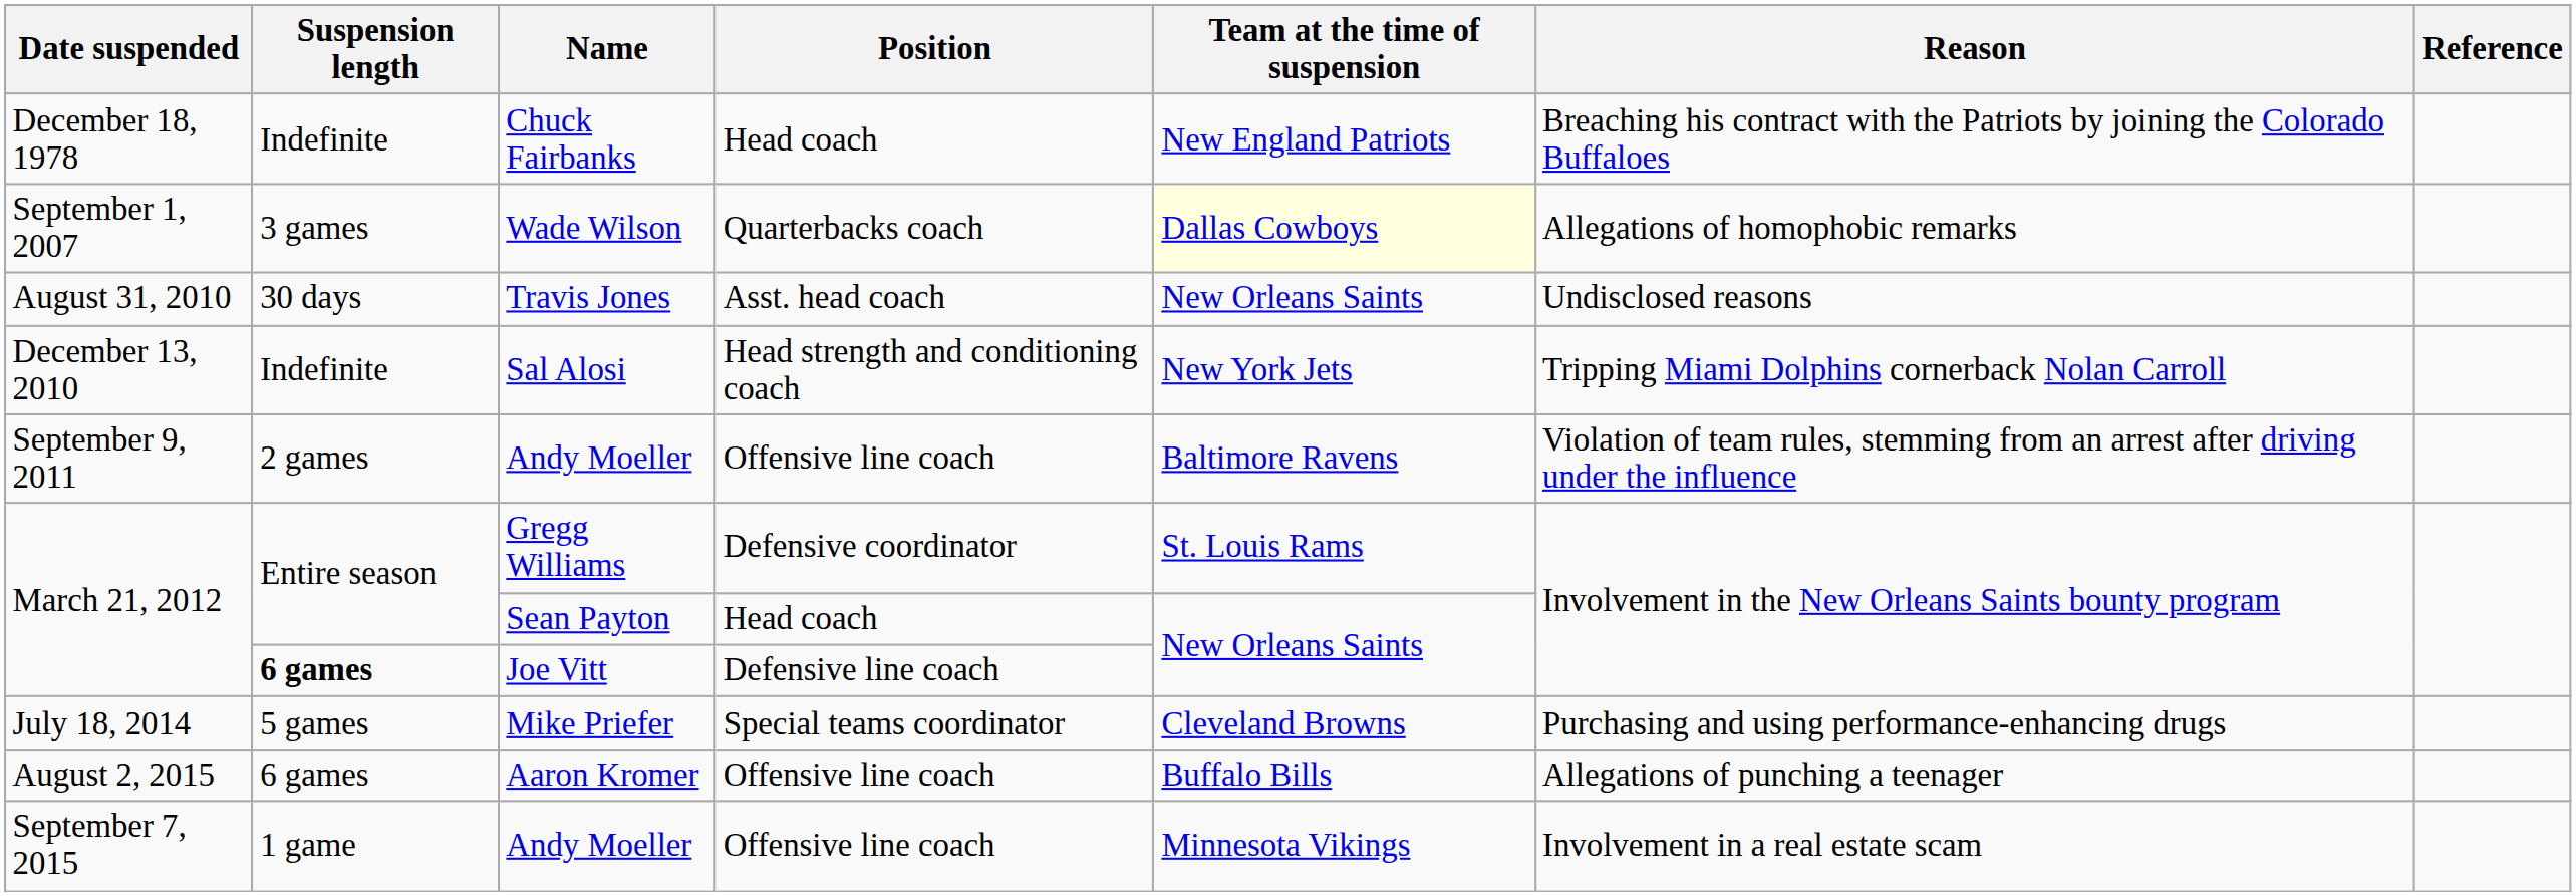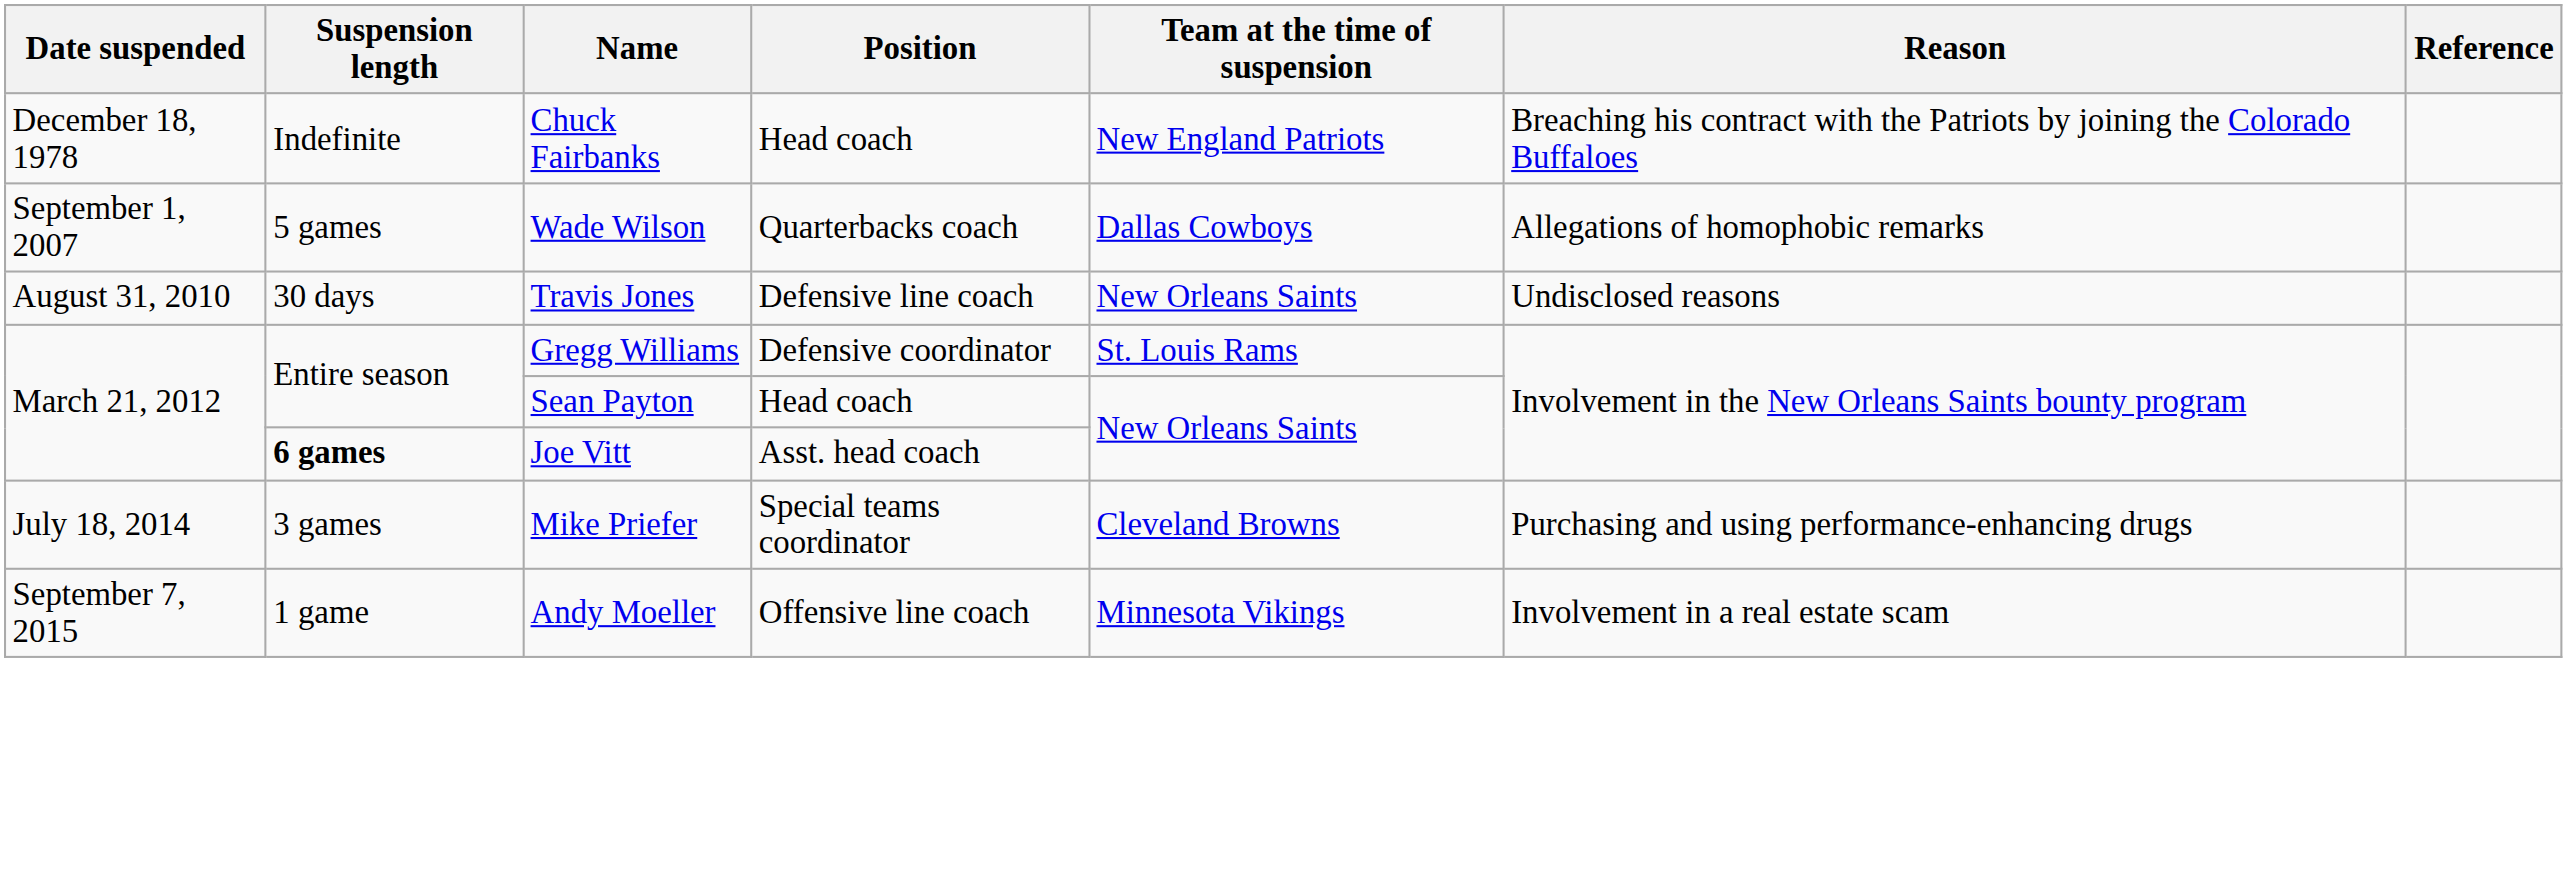Wade Wilson | Suspension length: 3 games -> 5 games
Wade Wilson | Team at the time of suspension: lightyellow background -> no background
Travis Jones | Position: Asst. head coach -> Defensive line coach
- row: December 13, 2010 | Indefinite | Sal Alosi | Head strength and conditioning coach | New York Jets | Tripping Miami Dolphins cornerback Nolan Carroll
- row: September 9, 2011 | 2 games | Andy Moeller | Offensive line coach | Baltimore Ravens | Violation of team rules, stemming from an arrest after driving under the influence
Joe Vitt | Position: Defensive line coach -> Asst. head coach
Mike Priefer | Suspension length: 5 games -> 3 games
- row: August 2, 2015 | 6 games | Aaron Kromer | Offensive line coach | Buffalo Bills | Allegations of punching a teenager
